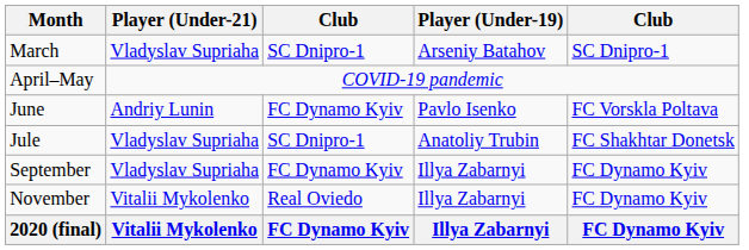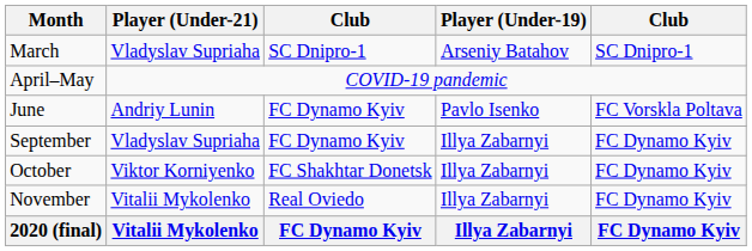- row: Jule | Vladyslav Supriaha | SC Dnipro-1 | Anatoliy Trubin | FC Shakhtar Donetsk
+ row: October | Viktor Korniyenko | FC Shakhtar Donetsk | Illya Zabarnyi | FC Dynamo Kyiv
